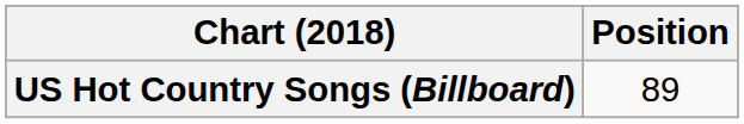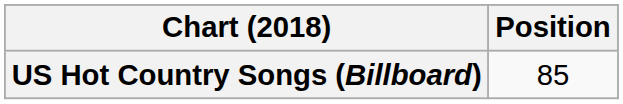US Hot Country Songs (Billboard) | Position: 89 -> 85
